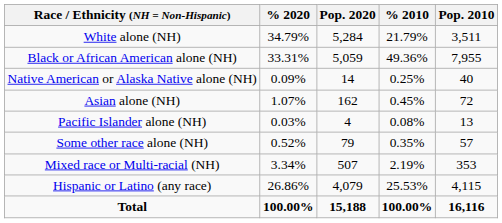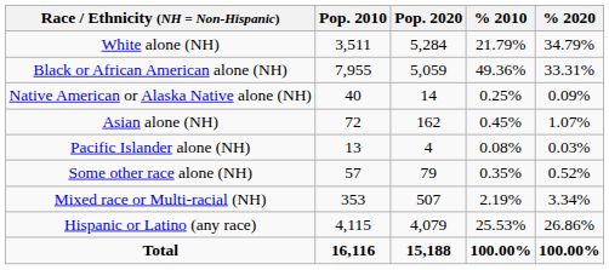columns swapped: Pop. 2010 <-> % 2020
